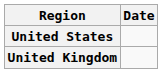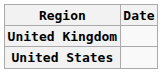rows swapped: United States <-> United Kingdom
